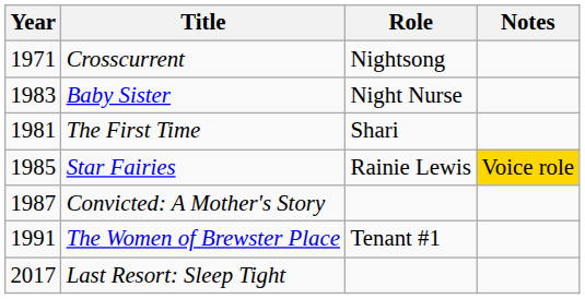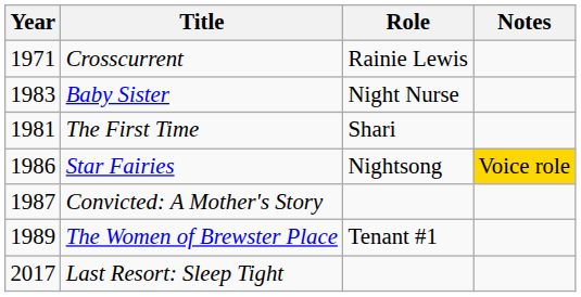Crosscurrent | Role: Nightsong -> Rainie Lewis
Star Fairies | Year: 1985 -> 1986
Star Fairies | Role: Rainie Lewis -> Nightsong
The Women of Brewster Place | Year: 1991 -> 1989
